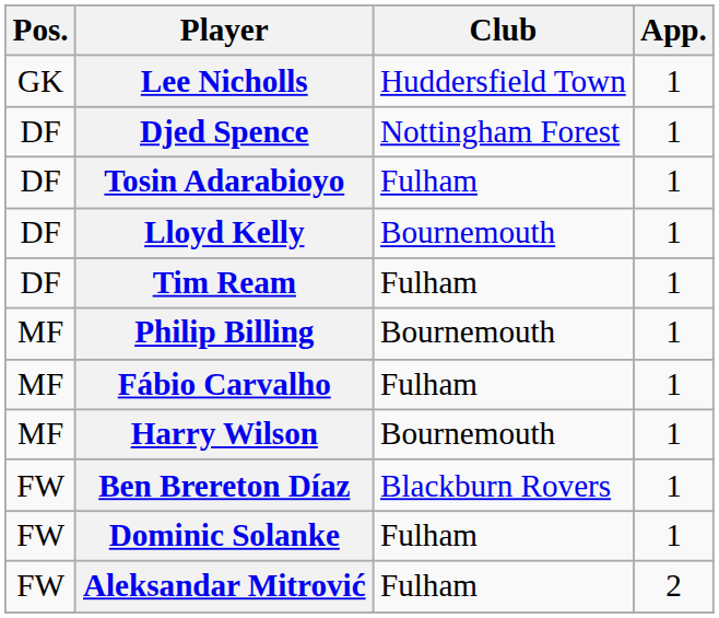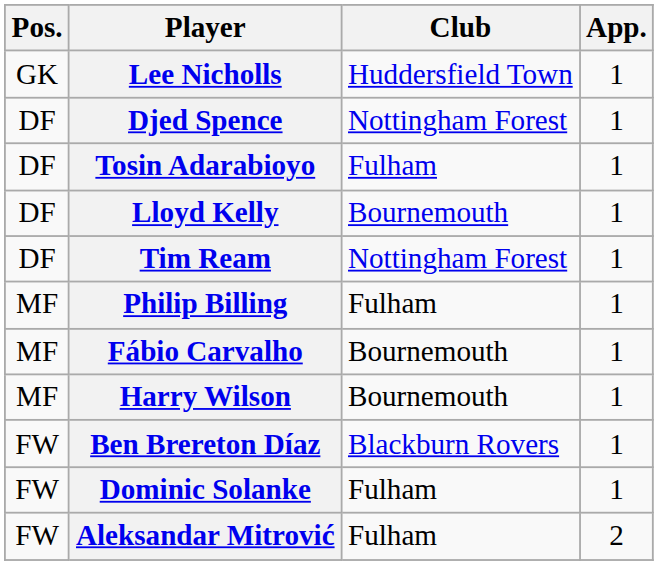Tim Ream | Club: Fulham -> Nottingham Forest
Philip Billing | Club: Bournemouth -> Fulham
Fábio Carvalho | Club: Fulham -> Bournemouth
